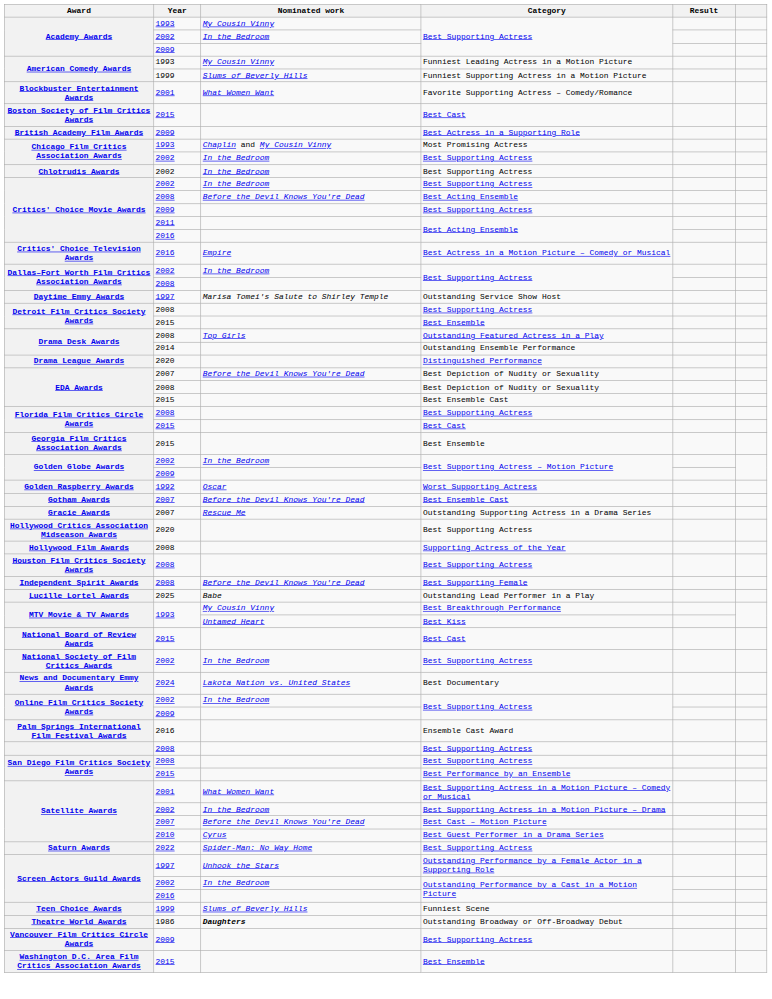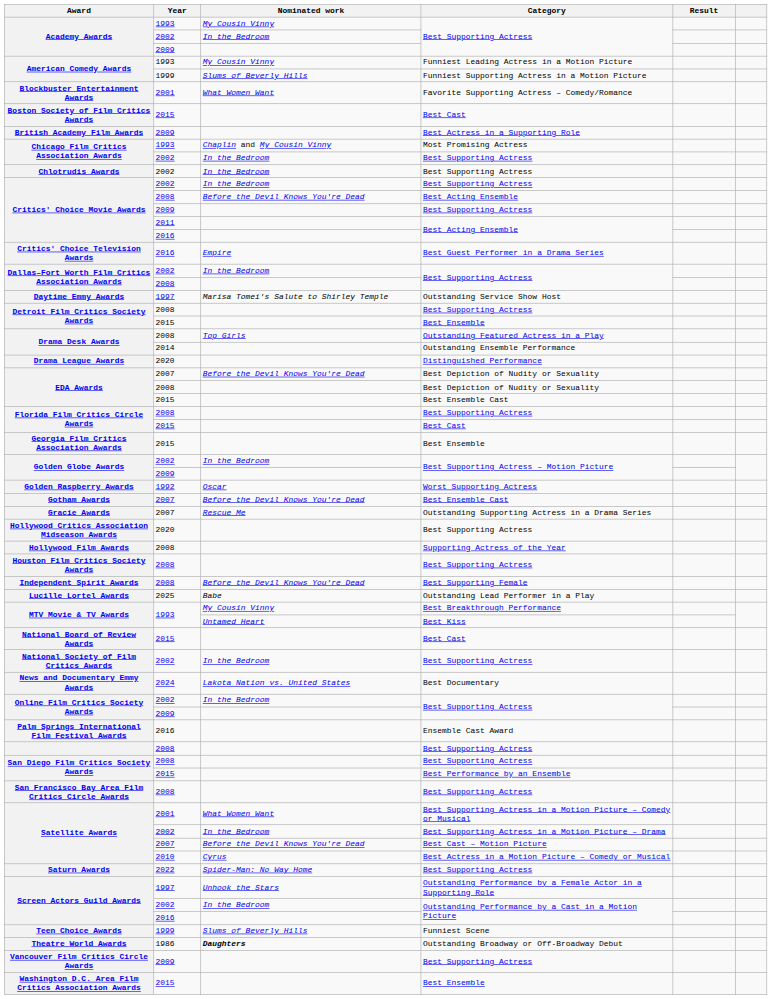Critics' Choice Television Awards | Category: Best Actress in a Motion Picture – Comedy or Musical -> Best Guest Performer in a Drama Series
+ row: San Francisco Bay Area Film Critics Circle Awards | 2008 | Best Supporting Actress
Satellite Awards / 2010 | Category: Best Guest Performer in a Drama Series -> Best Actress in a Motion Picture – Comedy or Musical
